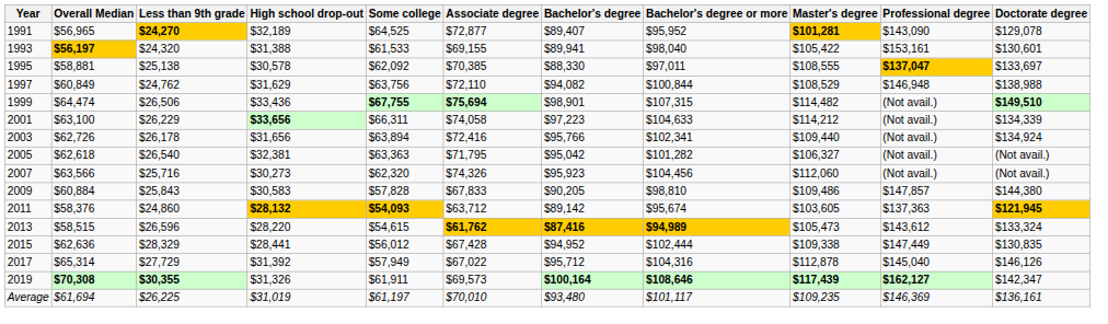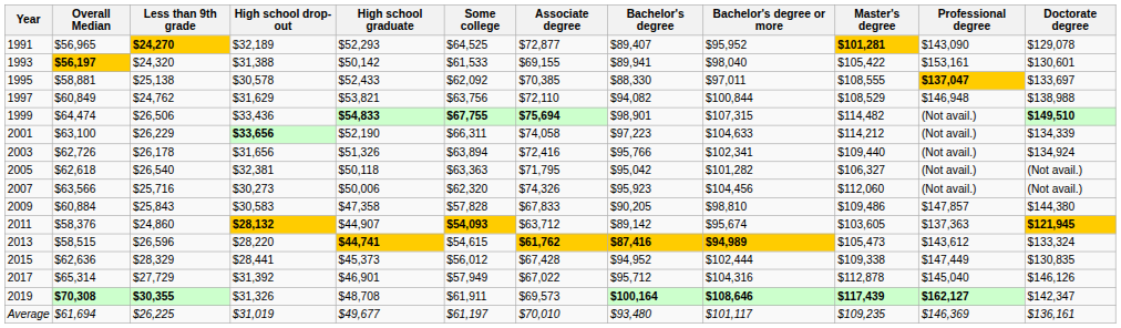+ column: High school graduate | $52,293 | $50,142 | $52,433 | $53,821 | $54,833 | $52,190 | $51,326 | $50,118 | $50,006 | $47,358 | $44,907 | $44,741 | $45,373 | $46,901 | $48,708 | $49,677
